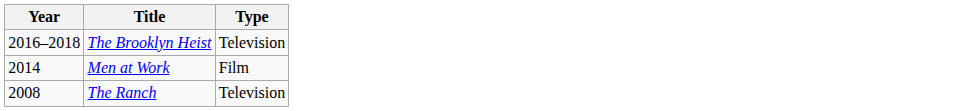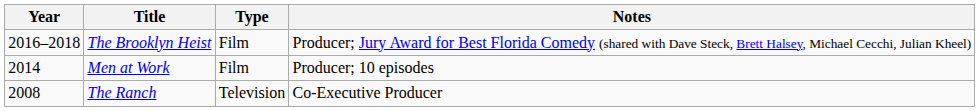+ column: Notes | Producer; Jury Award for Best Florida Comedy (shared with Dave Steck, Brett Halsey, Michael Cecchi, Julian Kheel) | Producer; 10 episodes | Co-Executive Producer
The Brooklyn Heist | Type: Television -> Film
